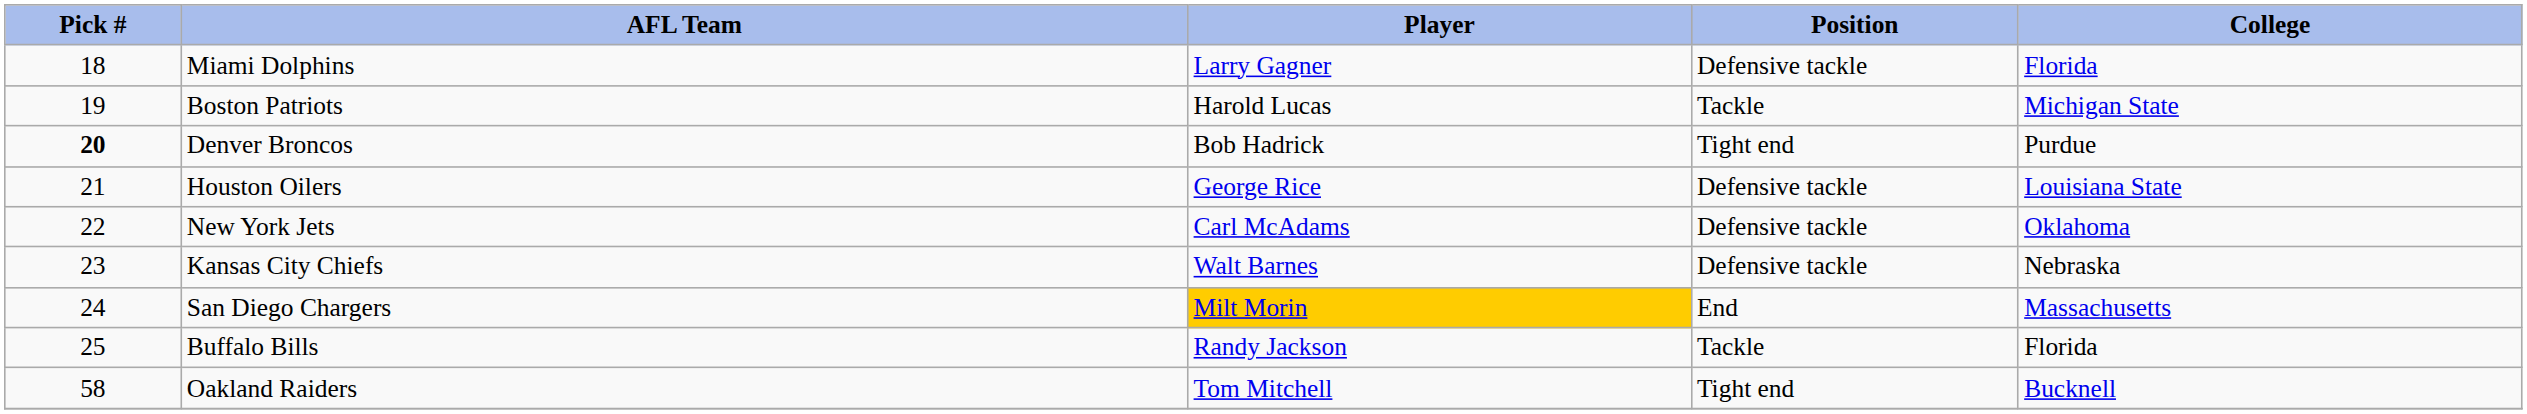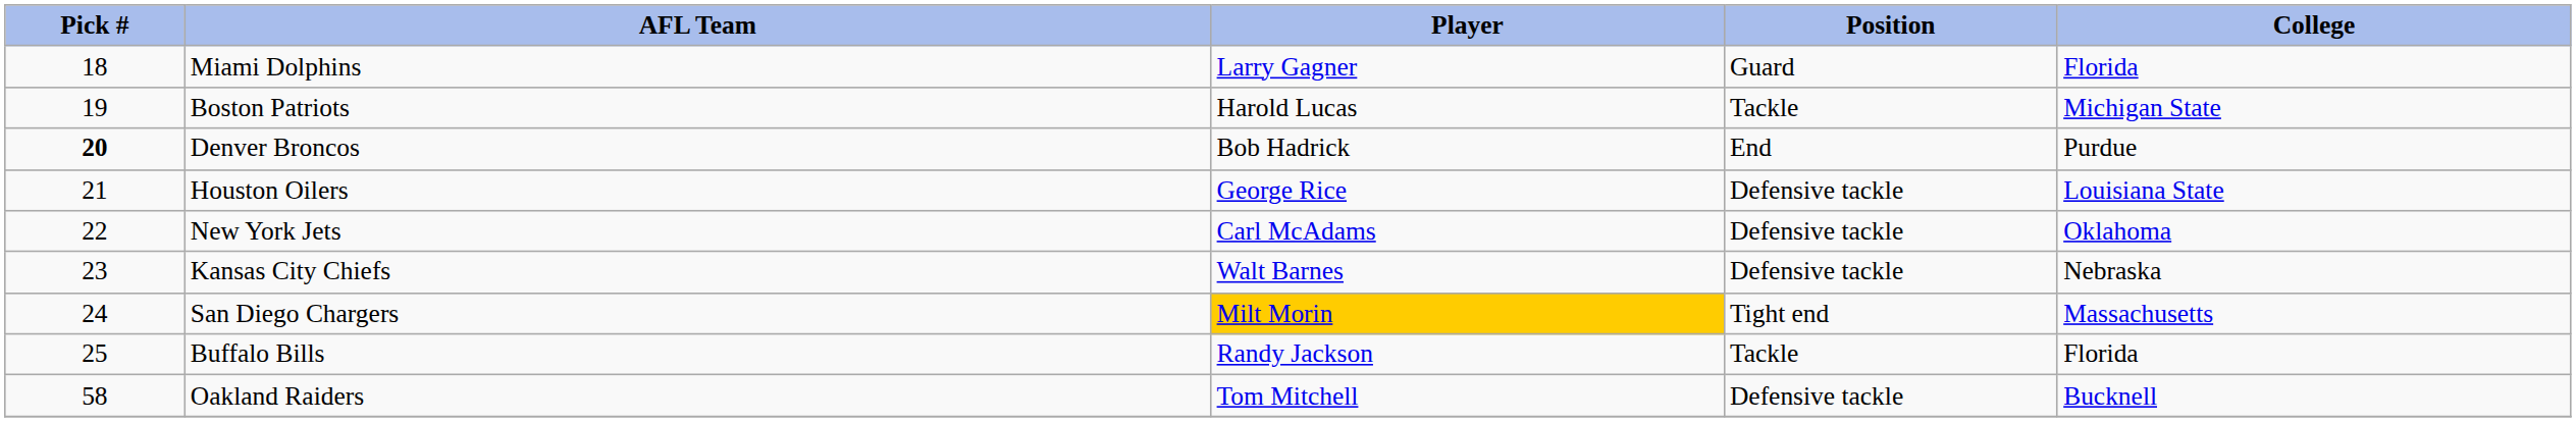Miami Dolphins | Position: Defensive tackle -> Guard
Denver Broncos | Position: Tight end -> End
San Diego Chargers | Position: End -> Tight end
Oakland Raiders | Position: Tight end -> Defensive tackle
